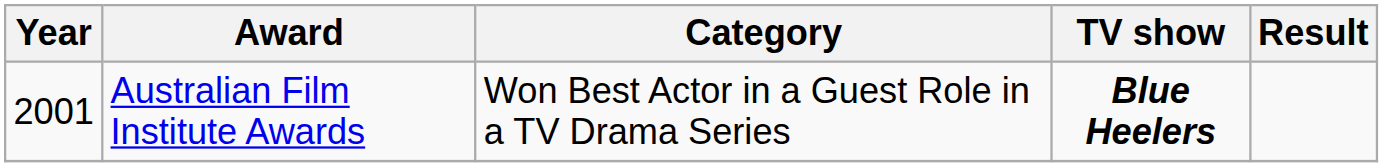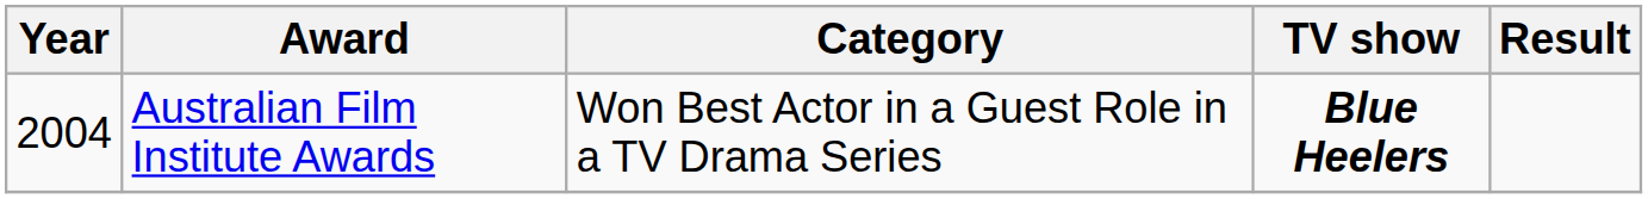Australian Film Institute Awards | Year: 2001 -> 2004
